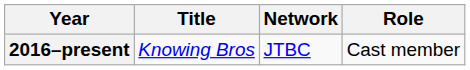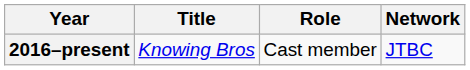columns swapped: Role <-> Network
